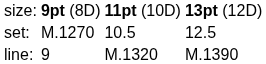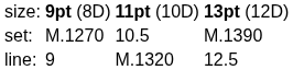set: | column 4: 12.5 -> M.1390
line: | column 4: M.1390 -> 12.5
